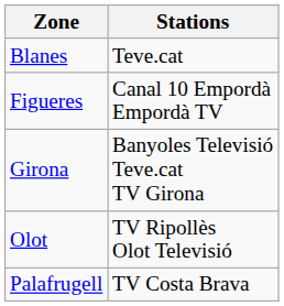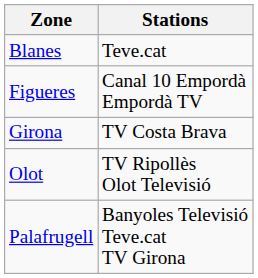Girona | Stations: Banyoles Televisió Teve.cat TV Girona -> TV Costa Brava
Palafrugell | Stations: TV Costa Brava -> Banyoles Televisió Teve.cat TV Girona
